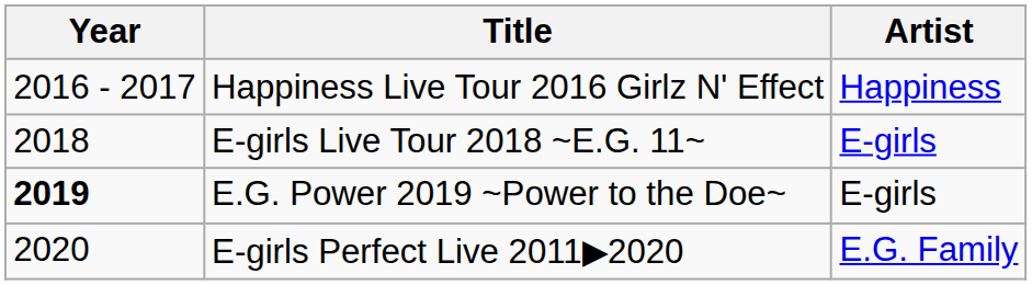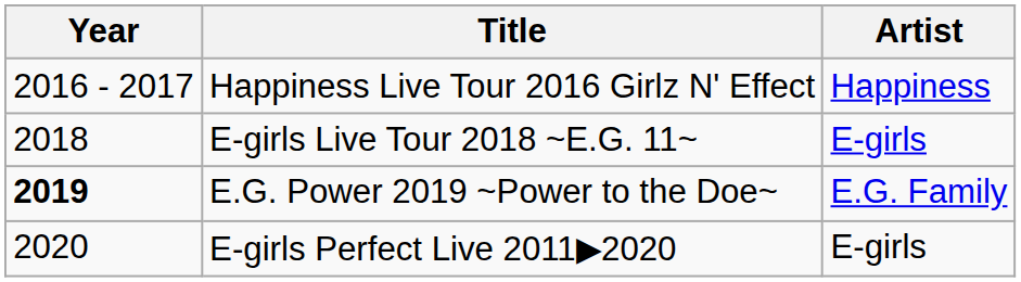E.G. Power 2019 ~Power to the Doe~ | Artist: E-girls -> E.G. Family
E-girls Perfect Live 2011▶2020 | Artist: E.G. Family -> E-girls
